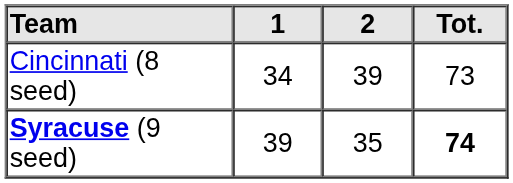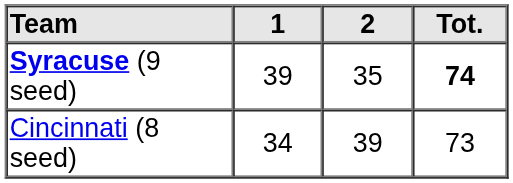rows swapped: Syracuse (9 seed) <-> Cincinnati (8 seed)
